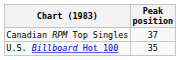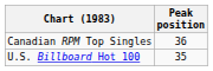Canadian RPM Top Singles | Peak position: 37 -> 36
